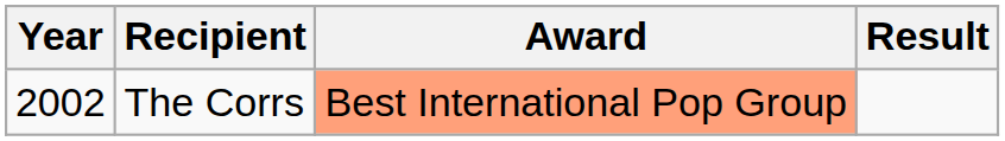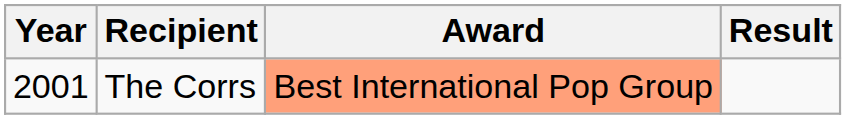The Corrs | Year: 2002 -> 2001
